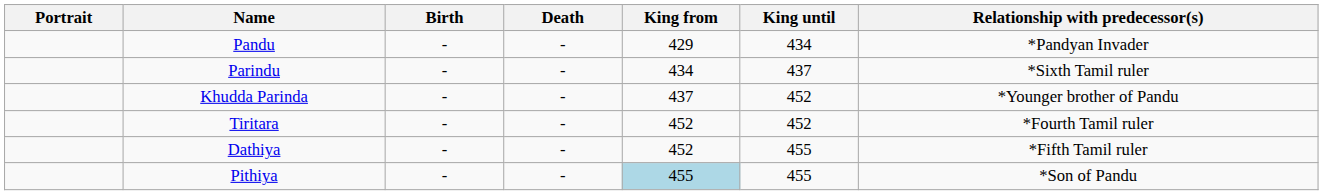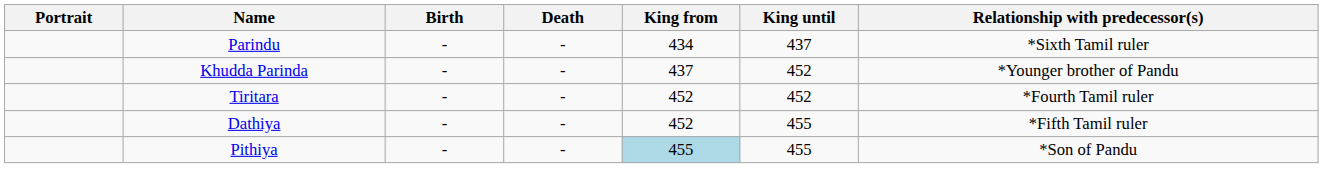- row: Pandu | - | - | 429 | 434 | *Pandyan Invader
